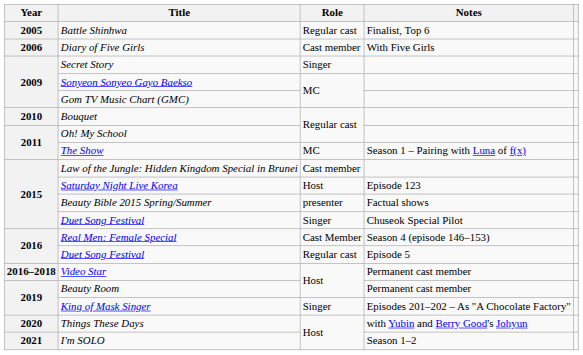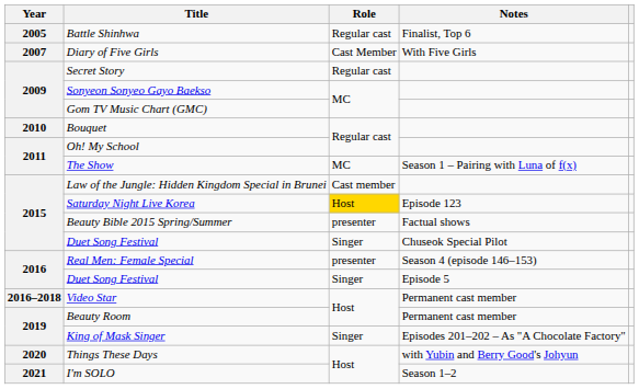Diary of Five Girls | Year: 2006 -> 2007
Diary of Five Girls | Role: Cast member -> Cast Member
Secret Story | Role: Singer -> Regular cast
Saturday Night Live Korea | Role: no background -> gold background
Real Men: Female Special | Role: Cast Member -> presenter
Duet Song Festival / Episode 5 | Role: Regular cast -> Singer
